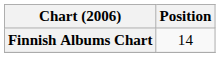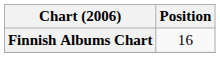Finnish Albums Chart | Position: 14 -> 16
